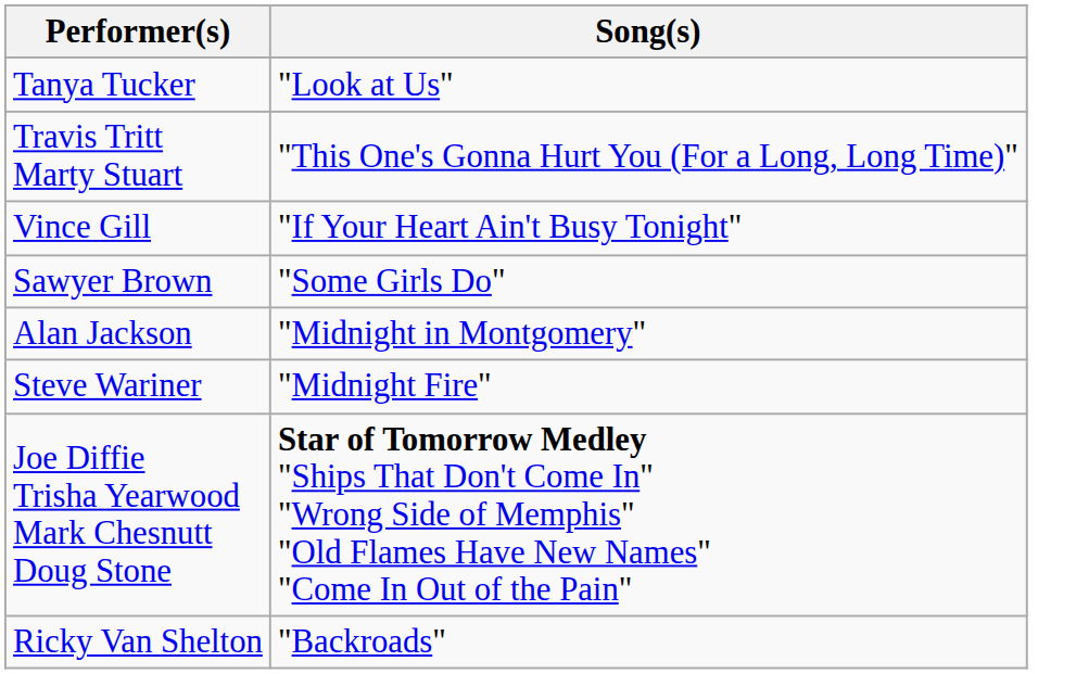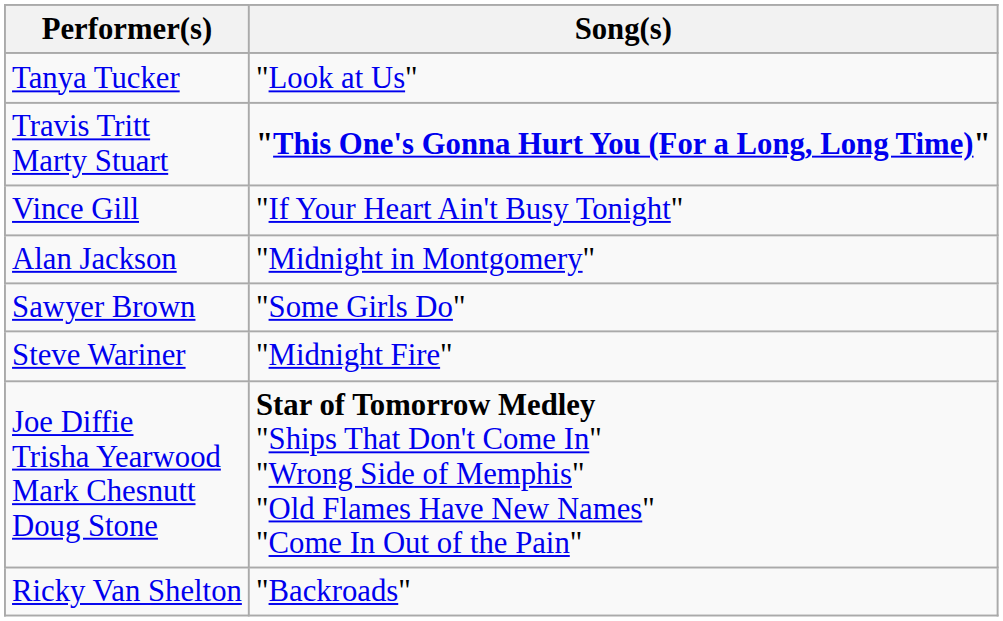Travis Tritt Marty Stuart | Song(s): normal -> bold
rows swapped: Sawyer Brown <-> Alan Jackson
